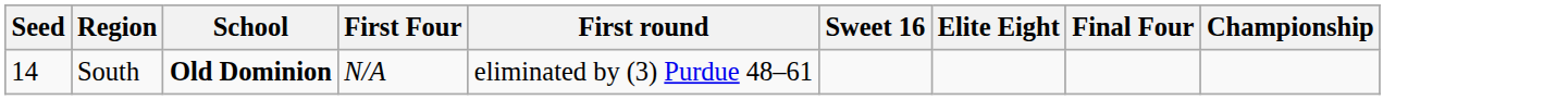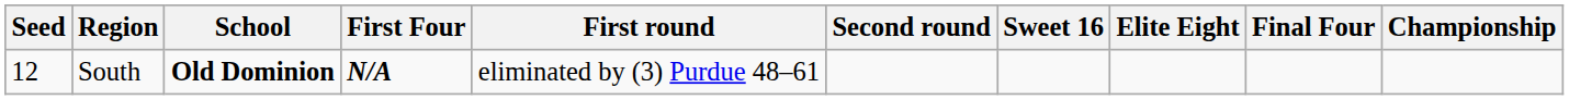+ column: Second round
South | Seed: 14 -> 12
South | First Four: normal -> bold
